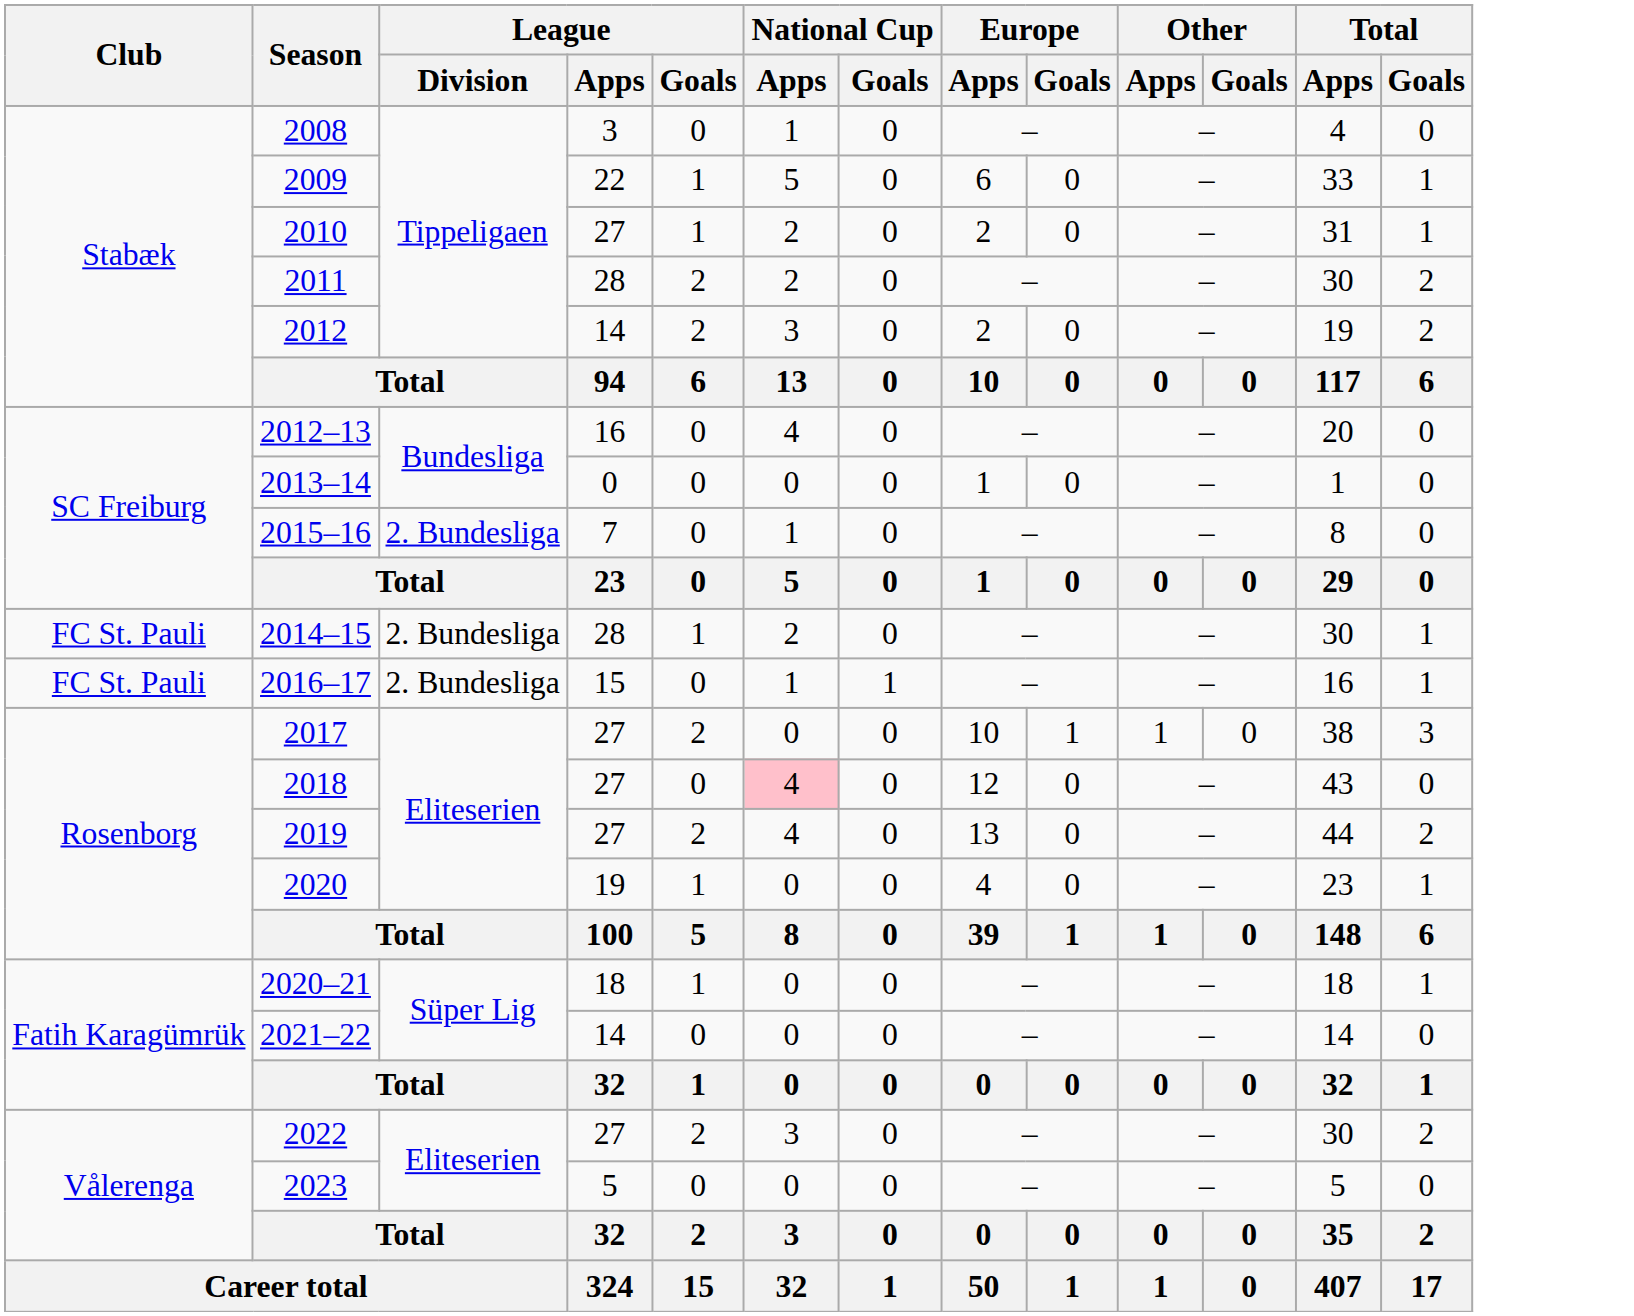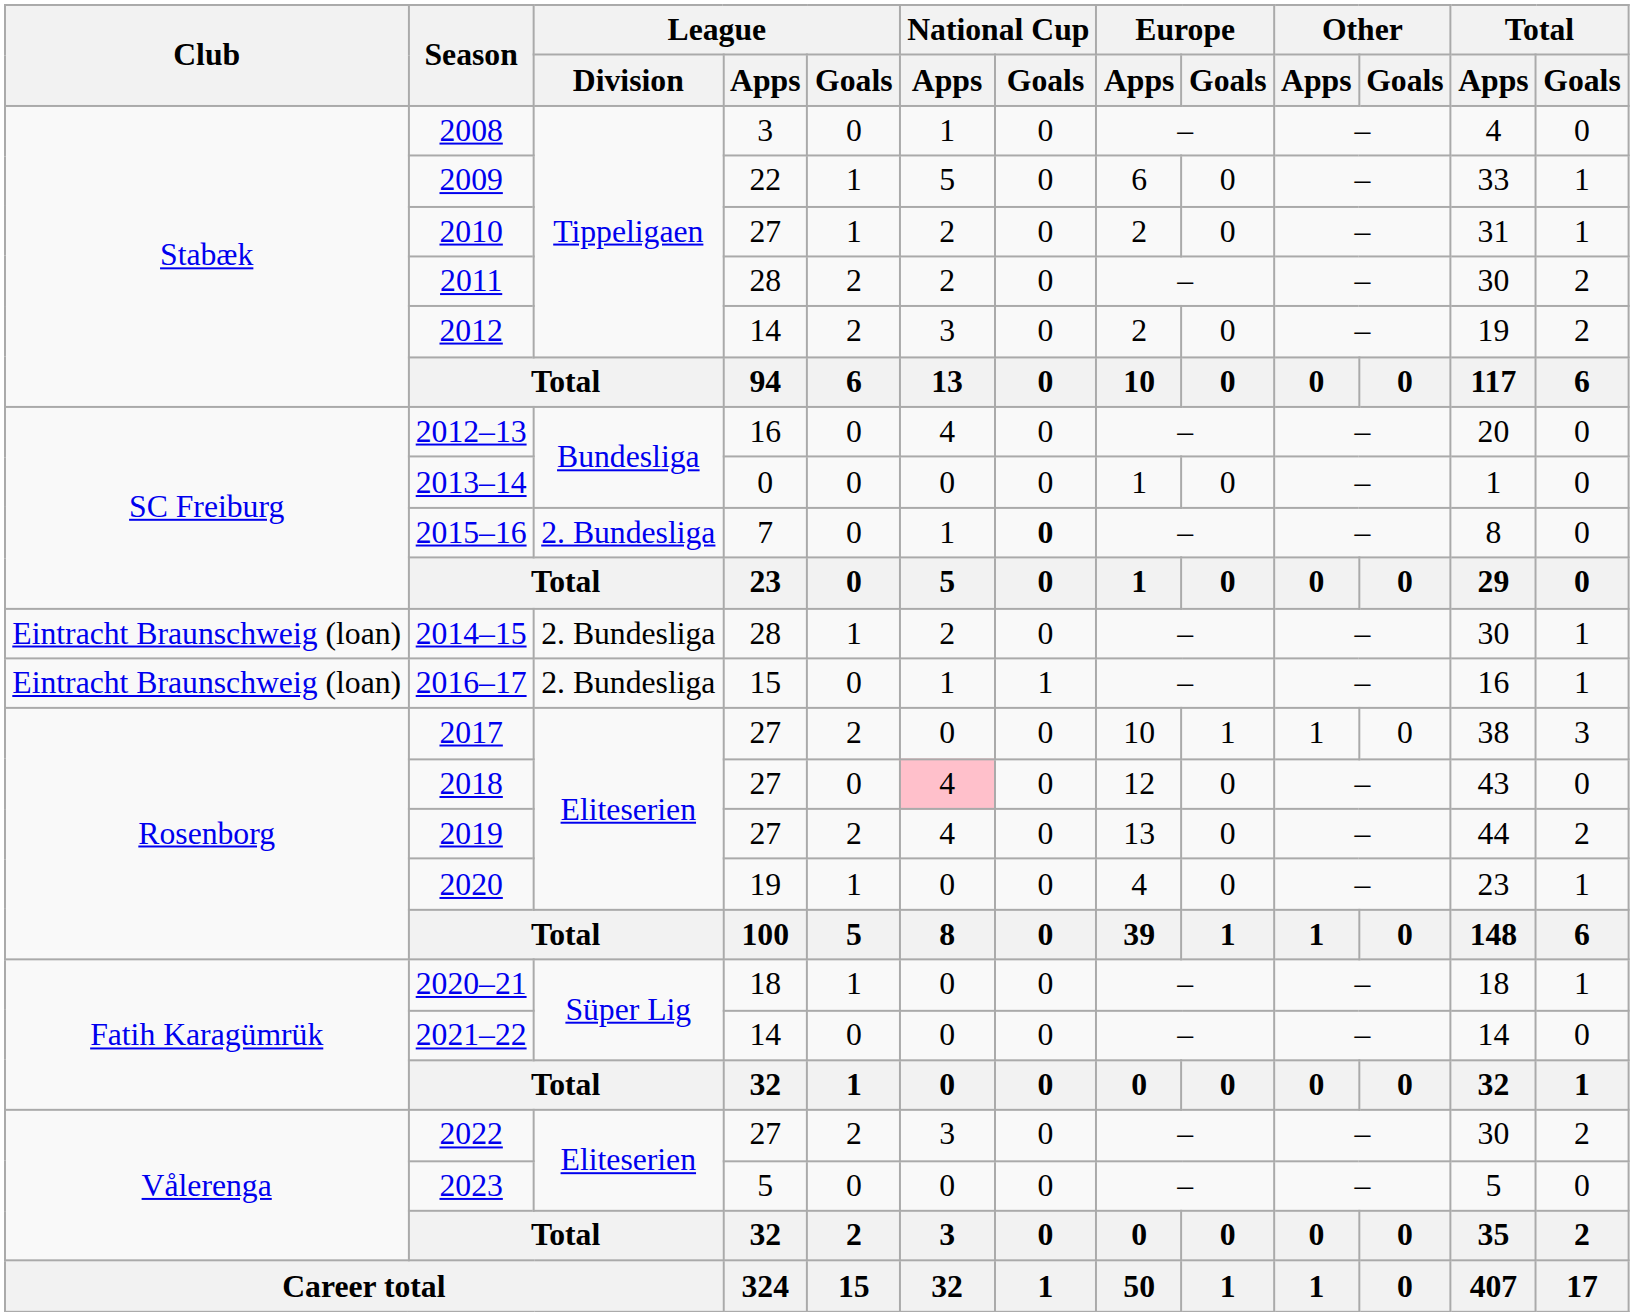2015–16 | National Cup / Goals: normal -> bold
2014–15 | Club: FC St. Pauli -> Eintracht Braunschweig (loan)
2016–17 | Club: FC St. Pauli -> Eintracht Braunschweig (loan)
